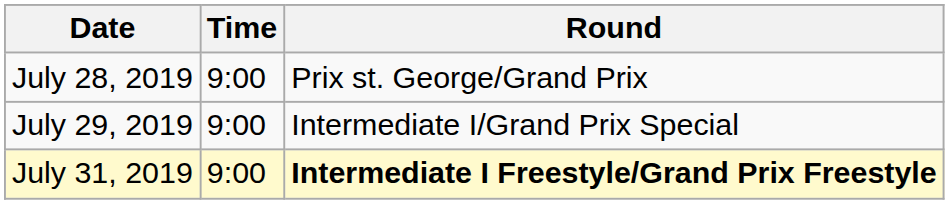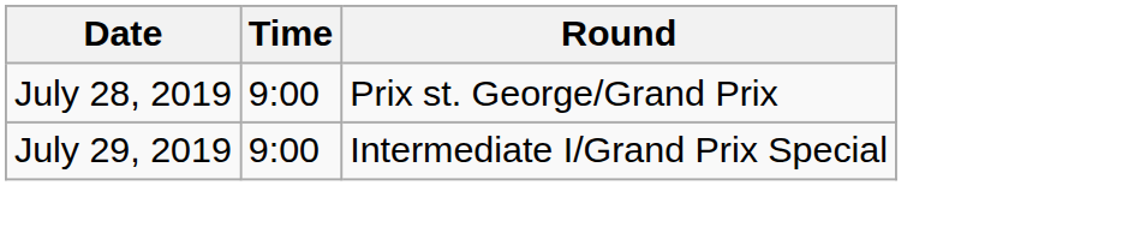- row: July 31, 2019 | 9:00 | Intermediate I Freestyle/Grand Prix Freestyle
